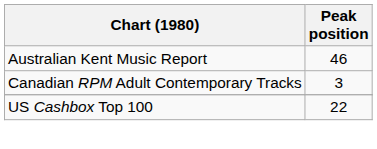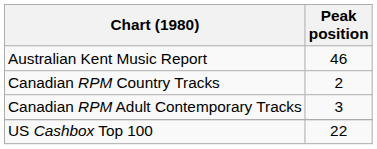+ row: Canadian RPM Country Tracks | 2
